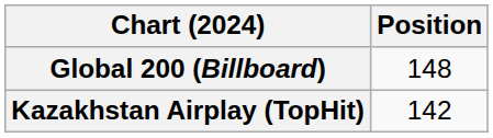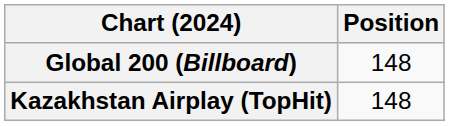Kazakhstan Airplay (TopHit) | Position: 142 -> 148
